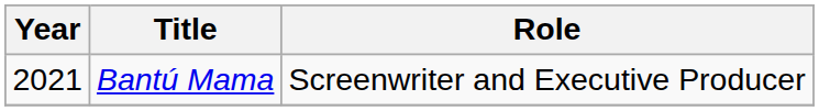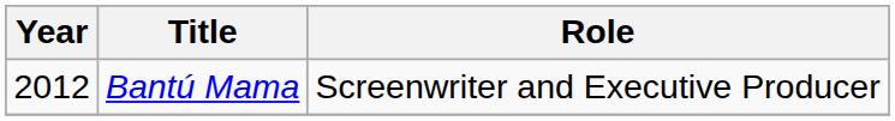Bantú Mama | Year: 2021 -> 2012
